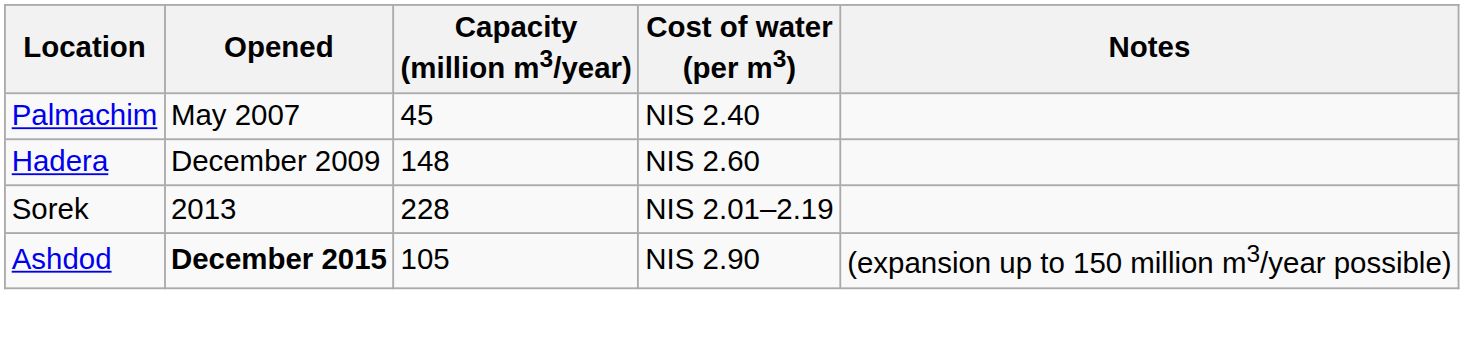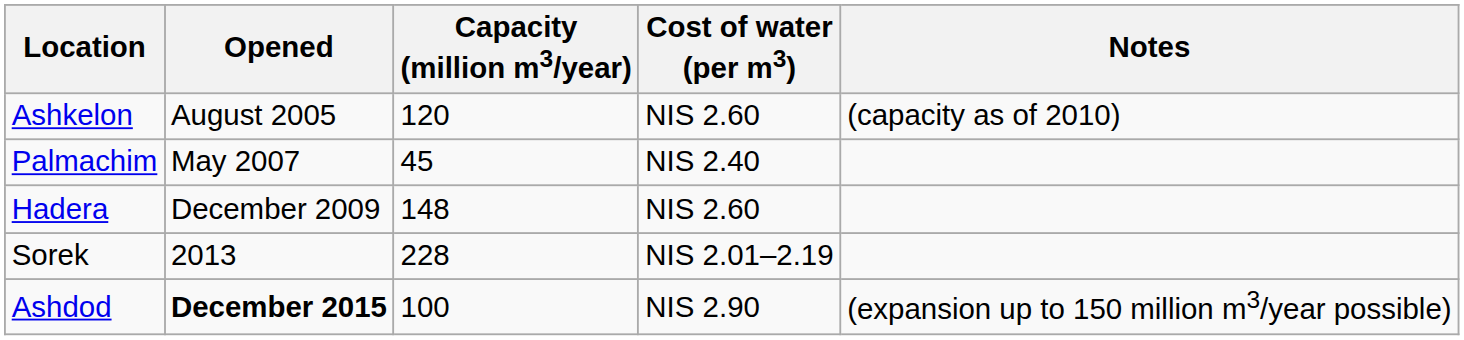+ row: Ashkelon | August 2005 | 120 | NIS 2.60 | (capacity as of 2010)
Ashdod | Capacity (million m3/year): 105 -> 100
